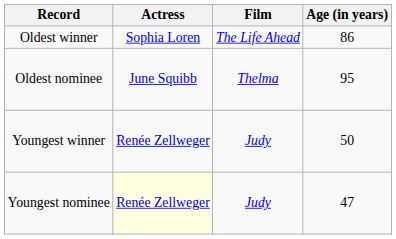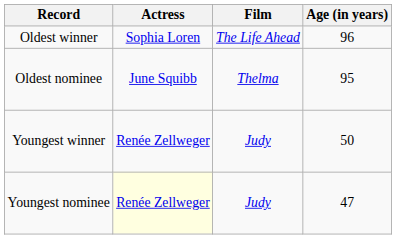Oldest winner | Age (in years): 86 -> 96
